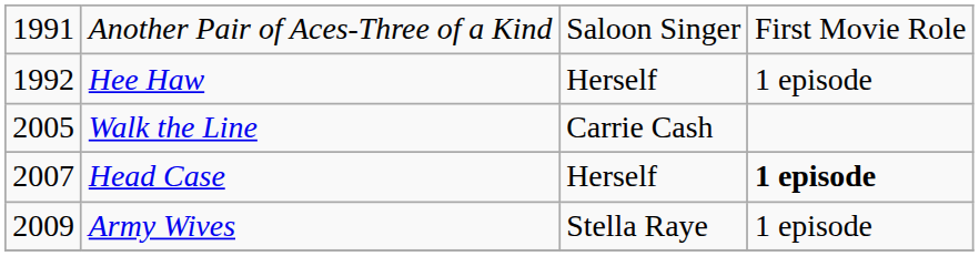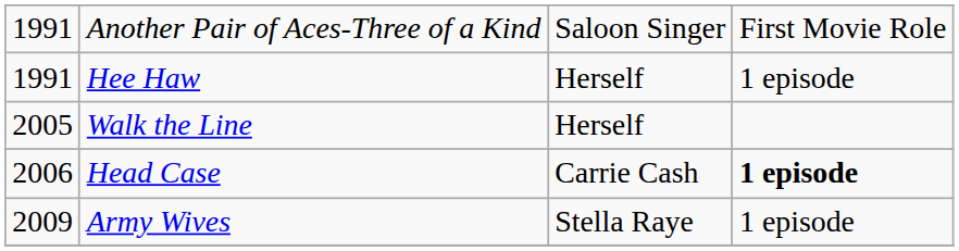Hee Haw | column 1: 1992 -> 1991
Walk the Line | column 3: Carrie Cash -> Herself
Head Case | column 1: 2007 -> 2006
Head Case | column 3: Herself -> Carrie Cash
